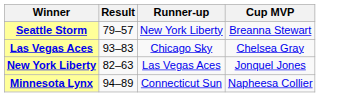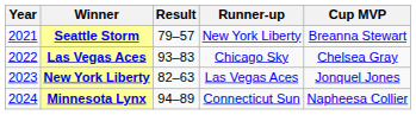+ column: Year | 2021 | 2022 | 2023 | 2024
